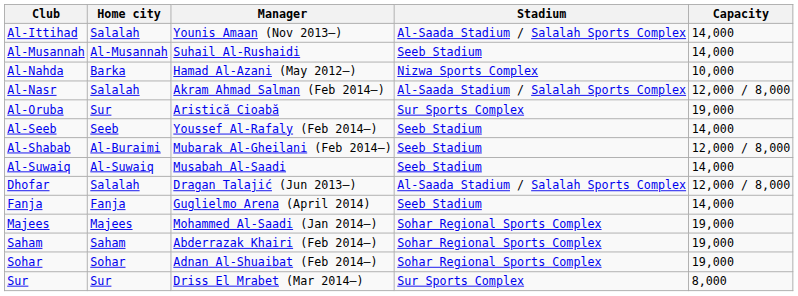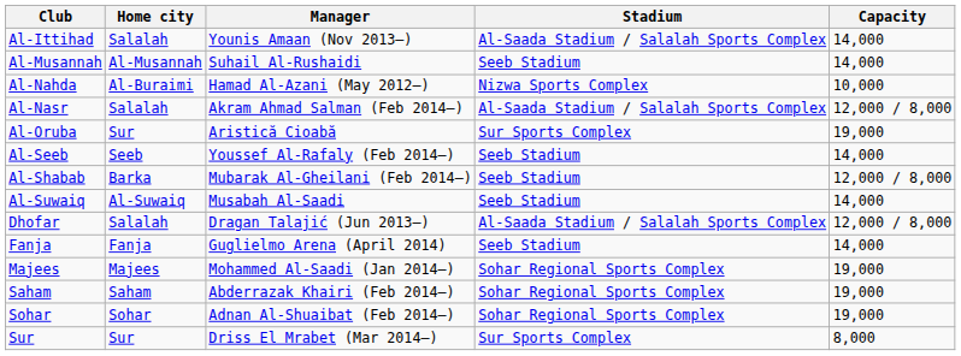Al-Nahda | Home city: Barka -> Al-Buraimi
Al-Shabab | Home city: Al-Buraimi -> Barka
